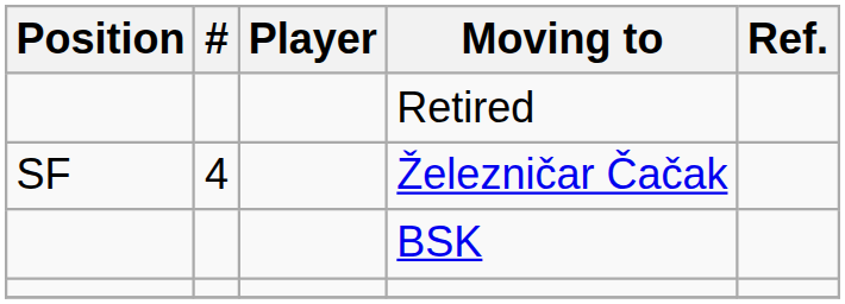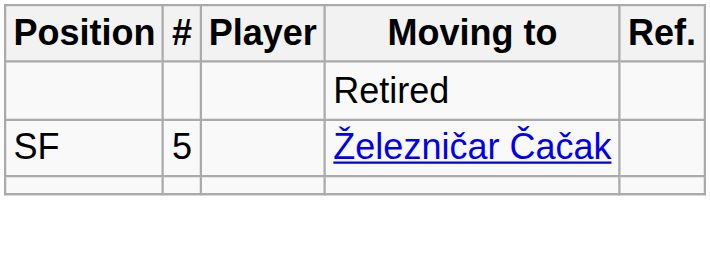Železničar Čačak | #: 4 -> 5
- row: BSK
